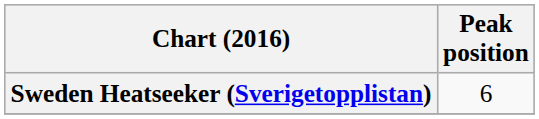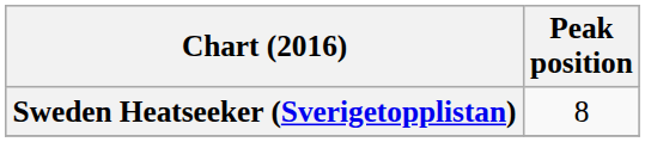Sweden Heatseeker (Sverigetopplistan) | Peak position: 6 -> 8
